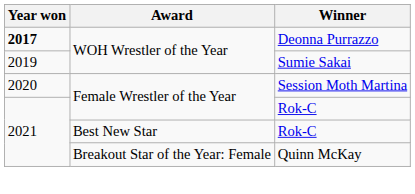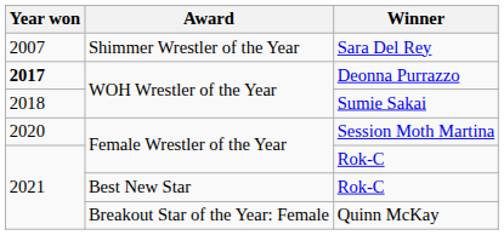+ row: 2007 | Shimmer Wrestler of the Year | Sara Del Rey
Sumie Sakai | Year won: 2019 -> 2018
